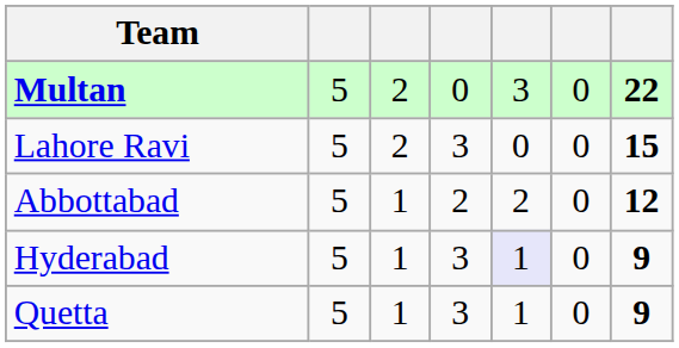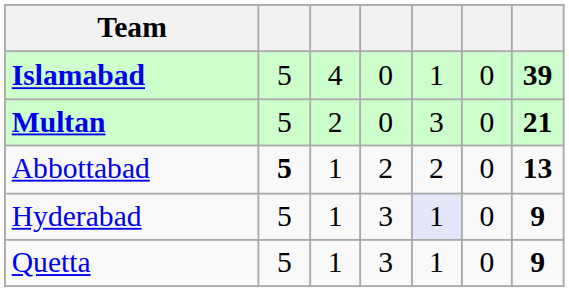+ row: Islamabad | 5 | 4 | 0 | 1 | 0 | 39
Multan | column 7: 22 -> 21
- row: Lahore Ravi | 5 | 2 | 3 | 0 | 0 | 15
Abbottabad | column 2: normal -> bold
Abbottabad | column 7: 12 -> 13
